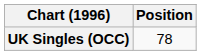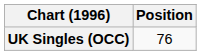UK Singles (OCC) | Position: 78 -> 76
